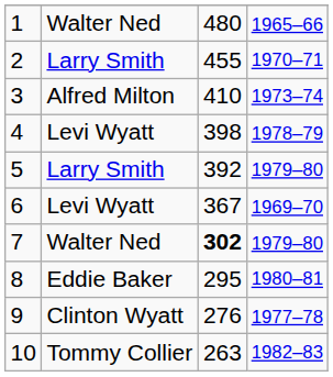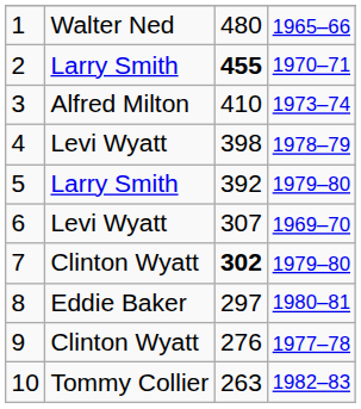2 | column 3: normal -> bold
6 | column 3: 367 -> 307
7 | column 2: Walter Ned -> Clinton Wyatt
8 | column 3: 295 -> 297
